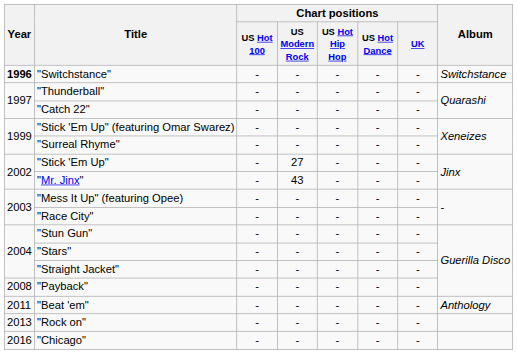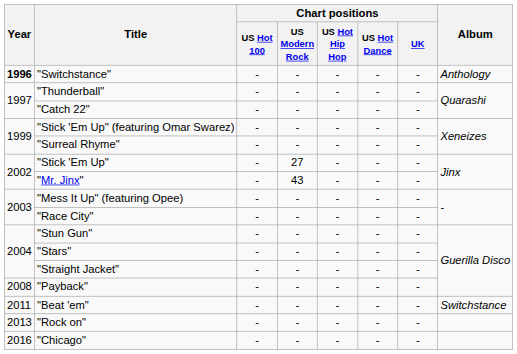"Switchstance" | Album: Switchstance -> Anthology
"Beat 'em" | Album: Anthology -> Switchstance
